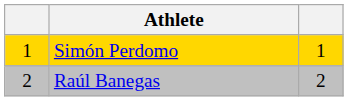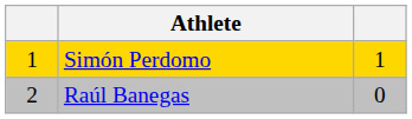Raúl Banegas | column 3: 2 -> 0
